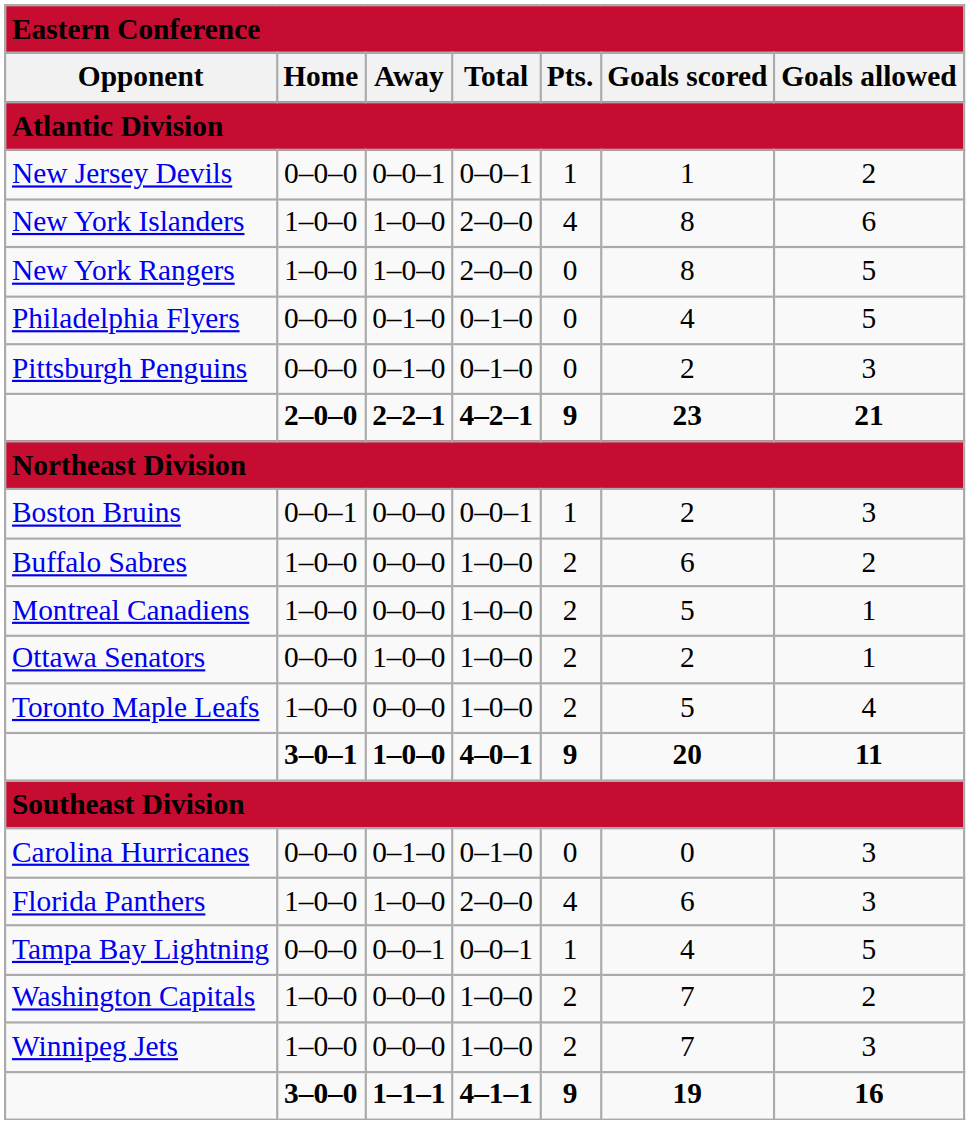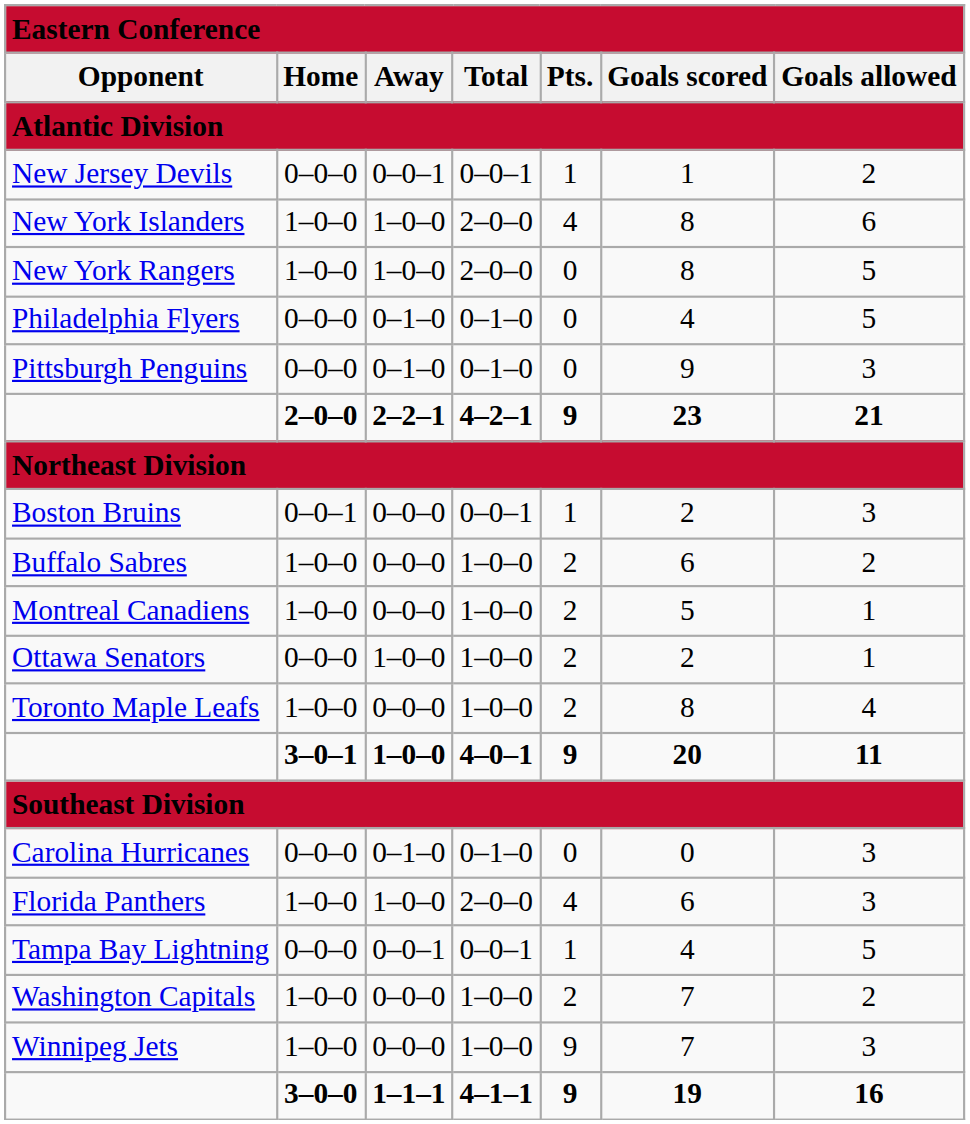Pittsburgh Penguins | column 6: 2 -> 9
Toronto Maple Leafs | column 6: 5 -> 8
Winnipeg Jets | column 5: 2 -> 9
